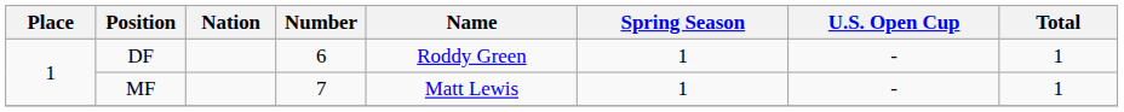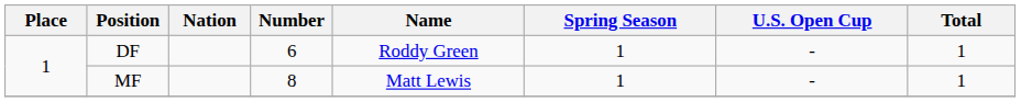MF | Number: 7 -> 8
